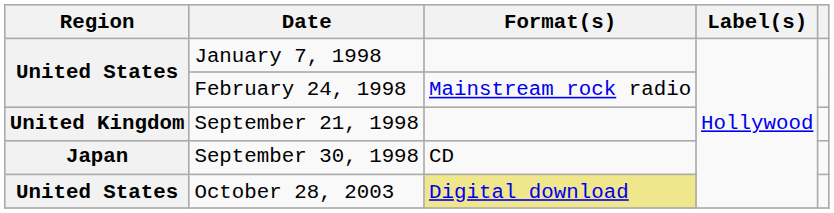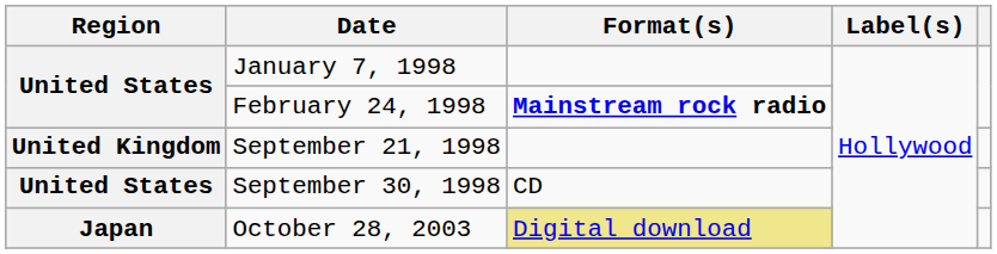February 24, 1998 | Format(s): normal -> bold
September 30, 1998 | Region: Japan -> United States
October 28, 2003 | Region: United States -> Japan
